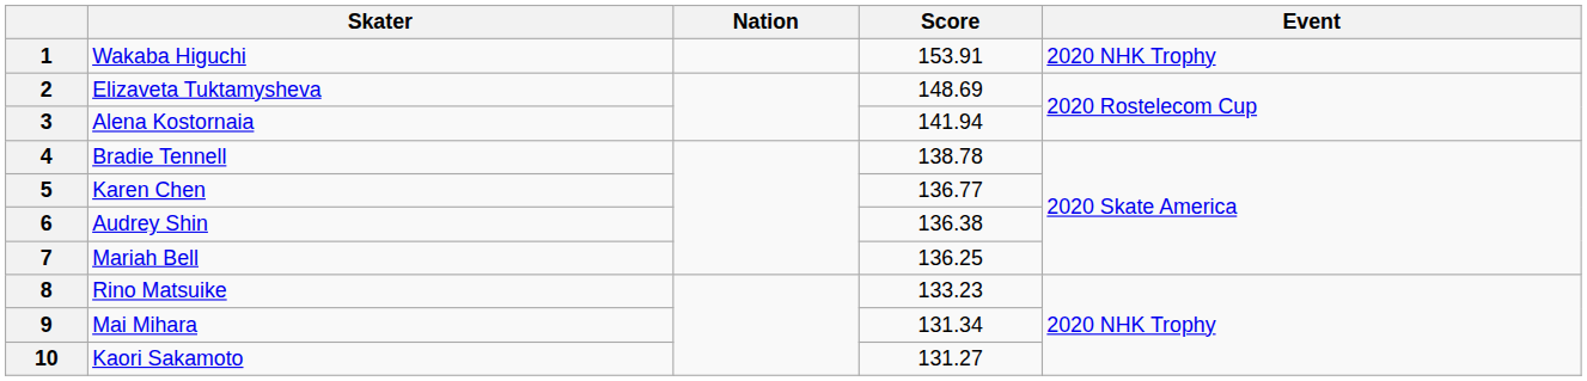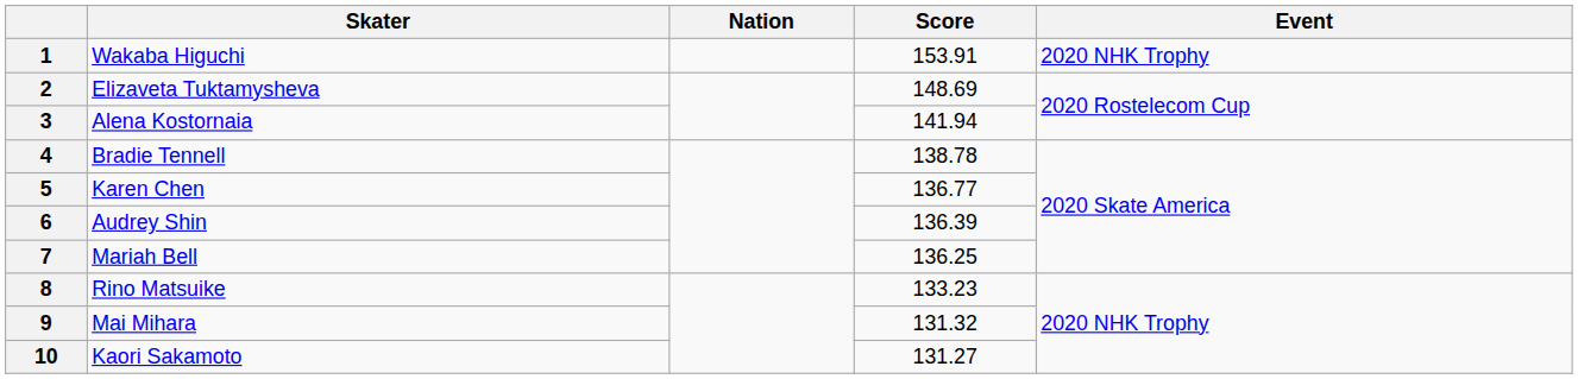6 | Score: 136.38 -> 136.39
9 | Score: 131.34 -> 131.32
